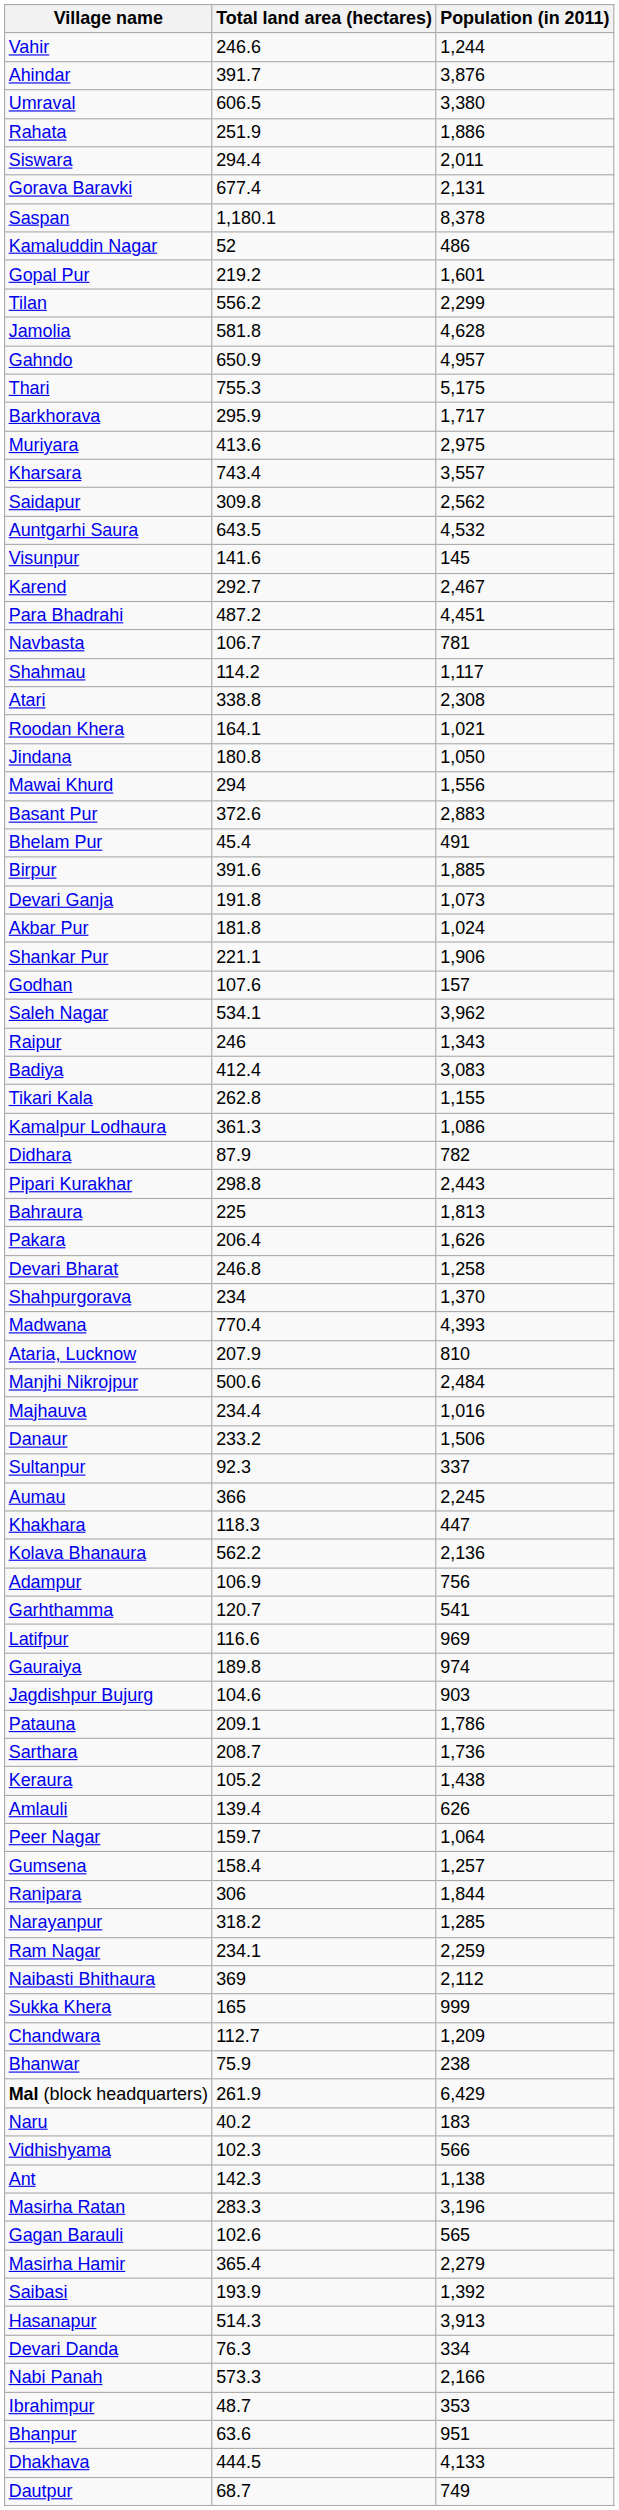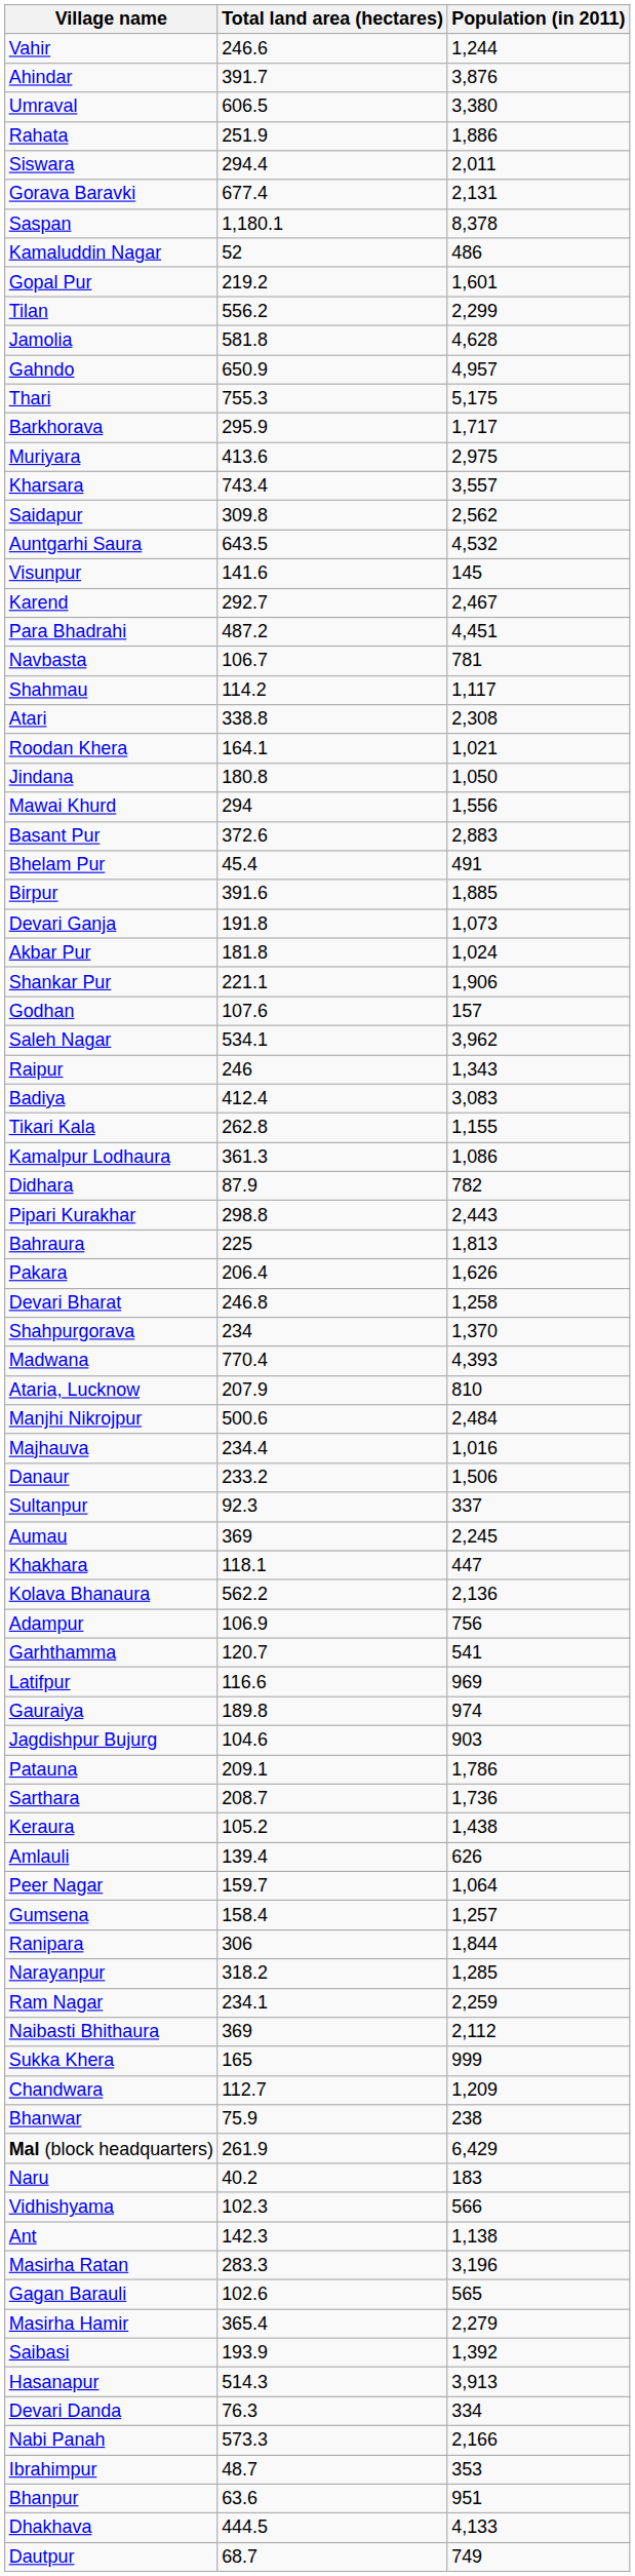Aumau | Total land area (hectares): 366 -> 369
Khakhara | Total land area (hectares): 118.3 -> 118.1
